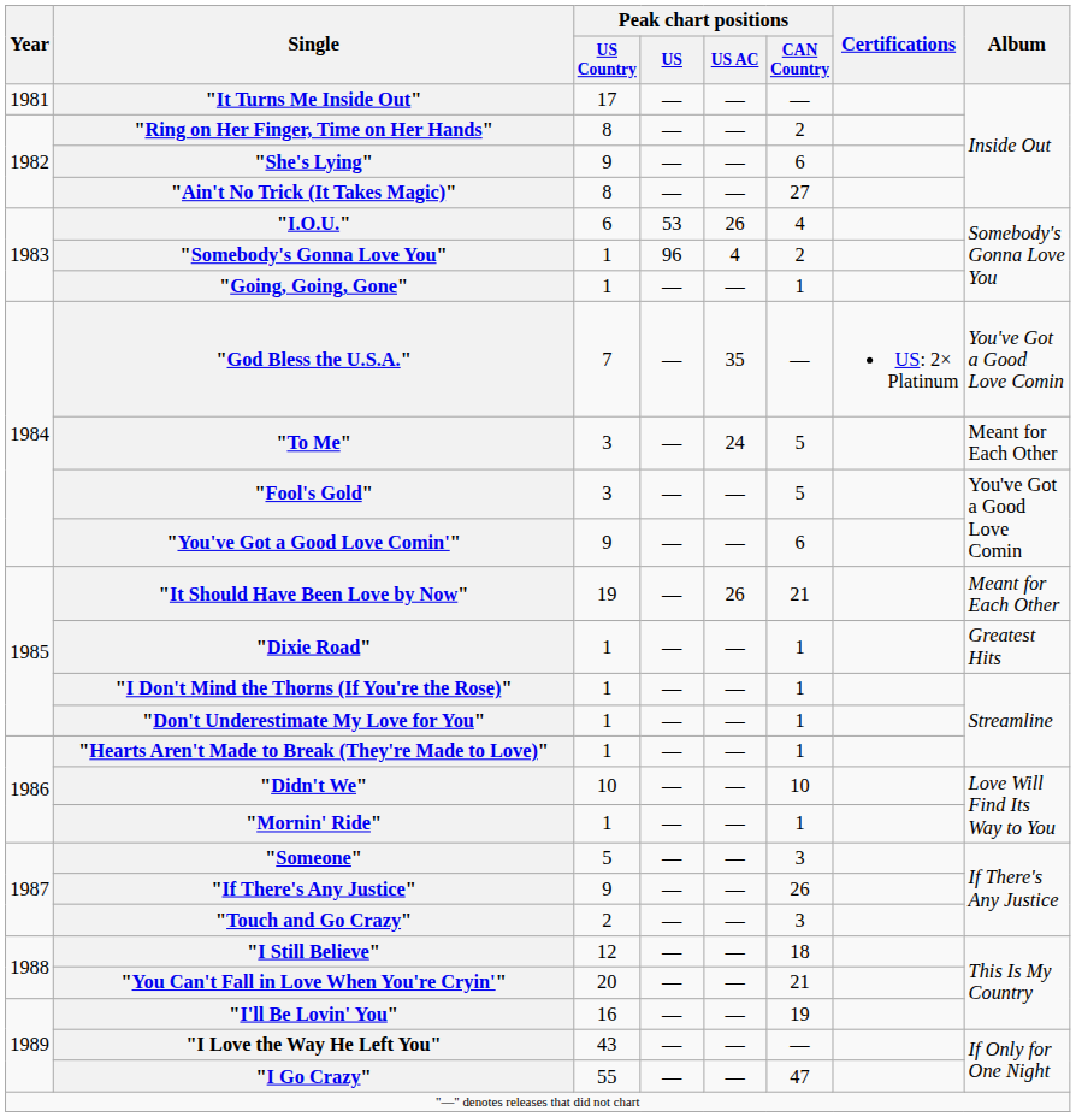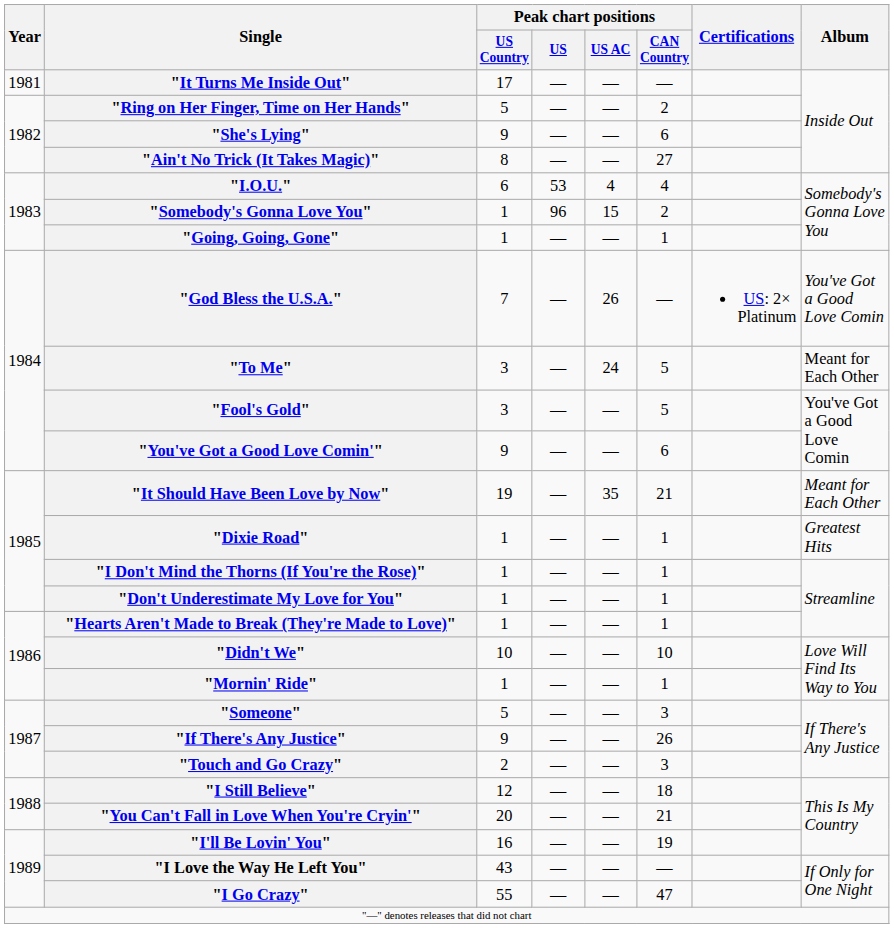"Ring on Her Finger, Time on Her Hands" | Peak chart positions / US Country: 8 -> 5
"I.O.U." | Peak chart positions / US AC: 26 -> 4
"Somebody's Gonna Love You" | Peak chart positions / US AC: 4 -> 15
"God Bless the U.S.A." | Peak chart positions / US AC: 35 -> 26
"It Should Have Been Love by Now" | Peak chart positions / US AC: 26 -> 35
